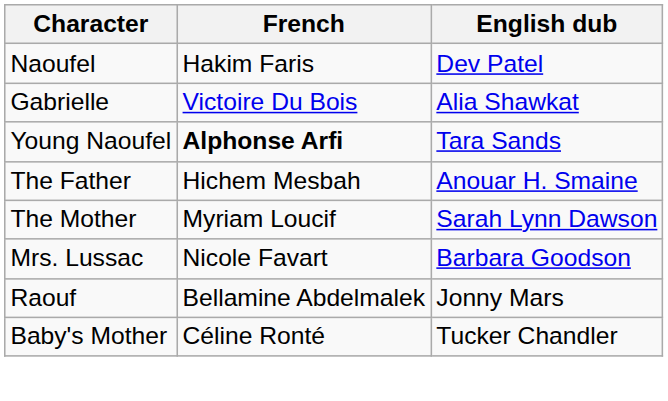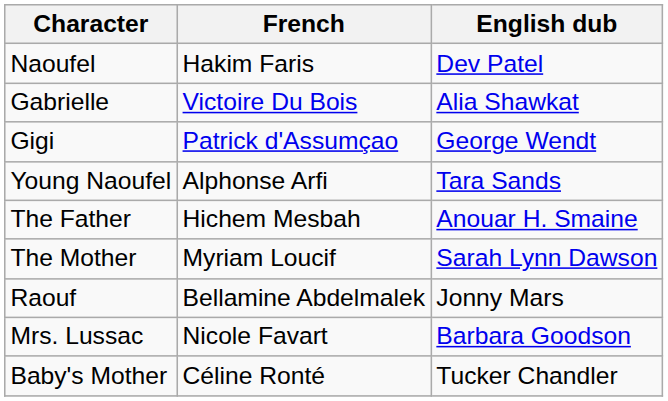+ row: Gigi | Patrick d'Assumçao | George Wendt
Young Naoufel | French: bold -> normal
rows swapped: Raouf <-> Mrs. Lussac
